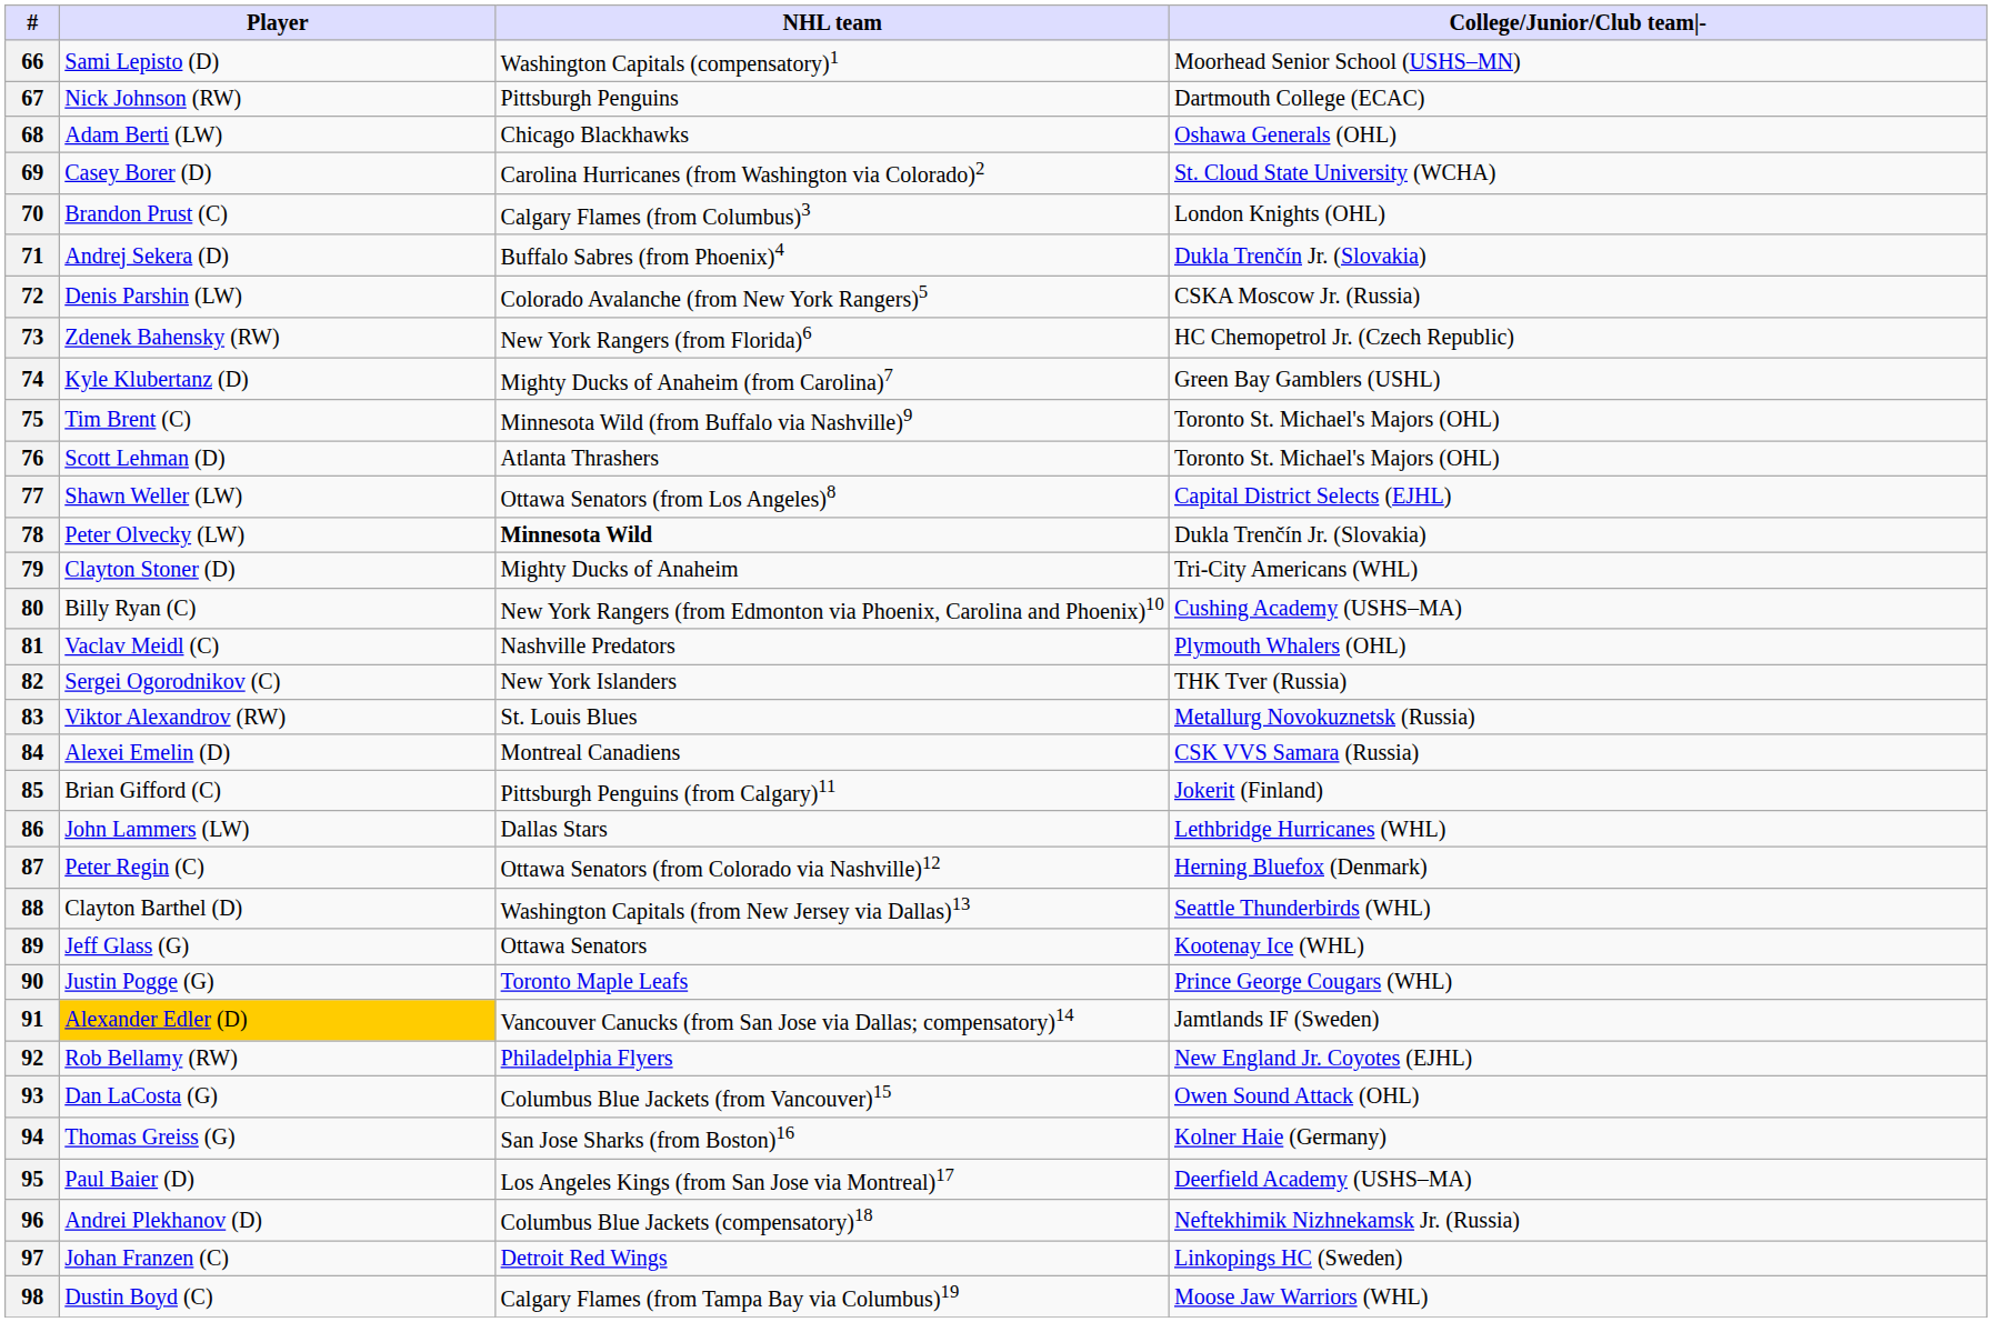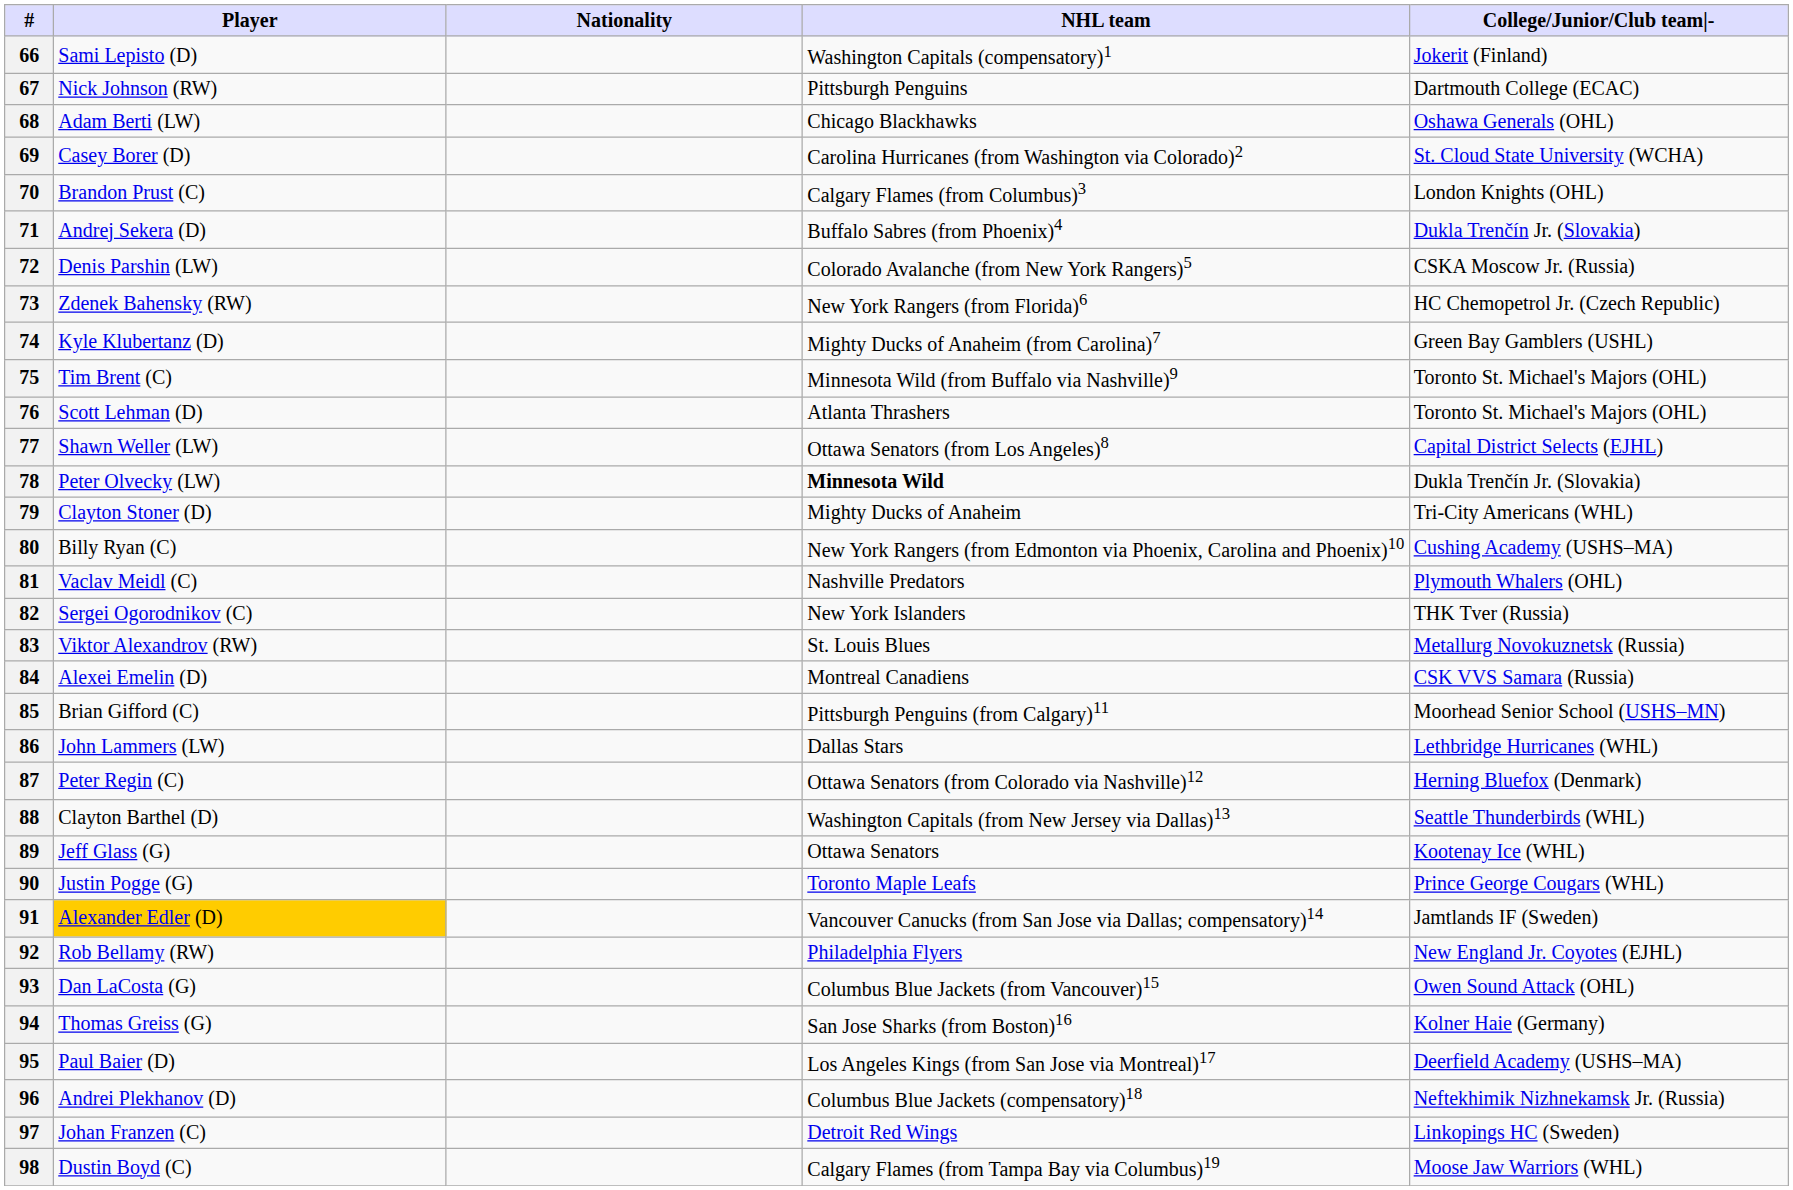+ column: Nationality
66 | College/Junior/Club team|-: Moorhead Senior School (USHS–MN) -> Jokerit (Finland)
85 | College/Junior/Club team|-: Jokerit (Finland) -> Moorhead Senior School (USHS–MN)
